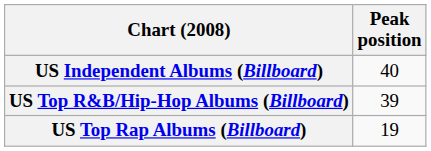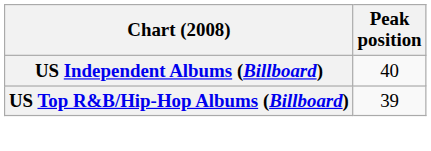- row: US Top Rap Albums (Billboard) | 19
